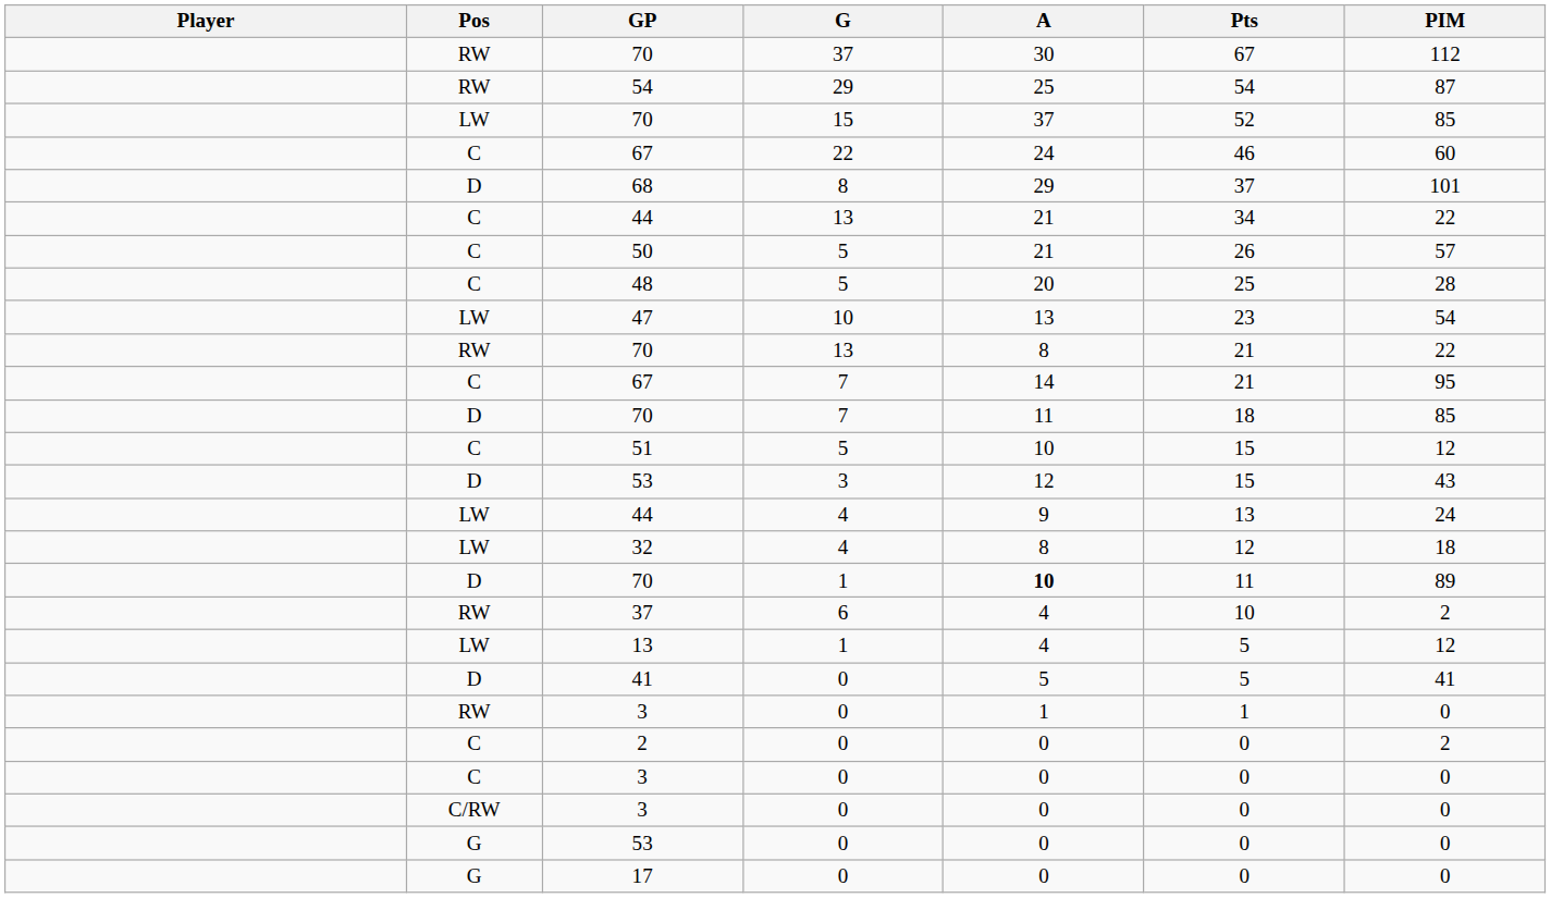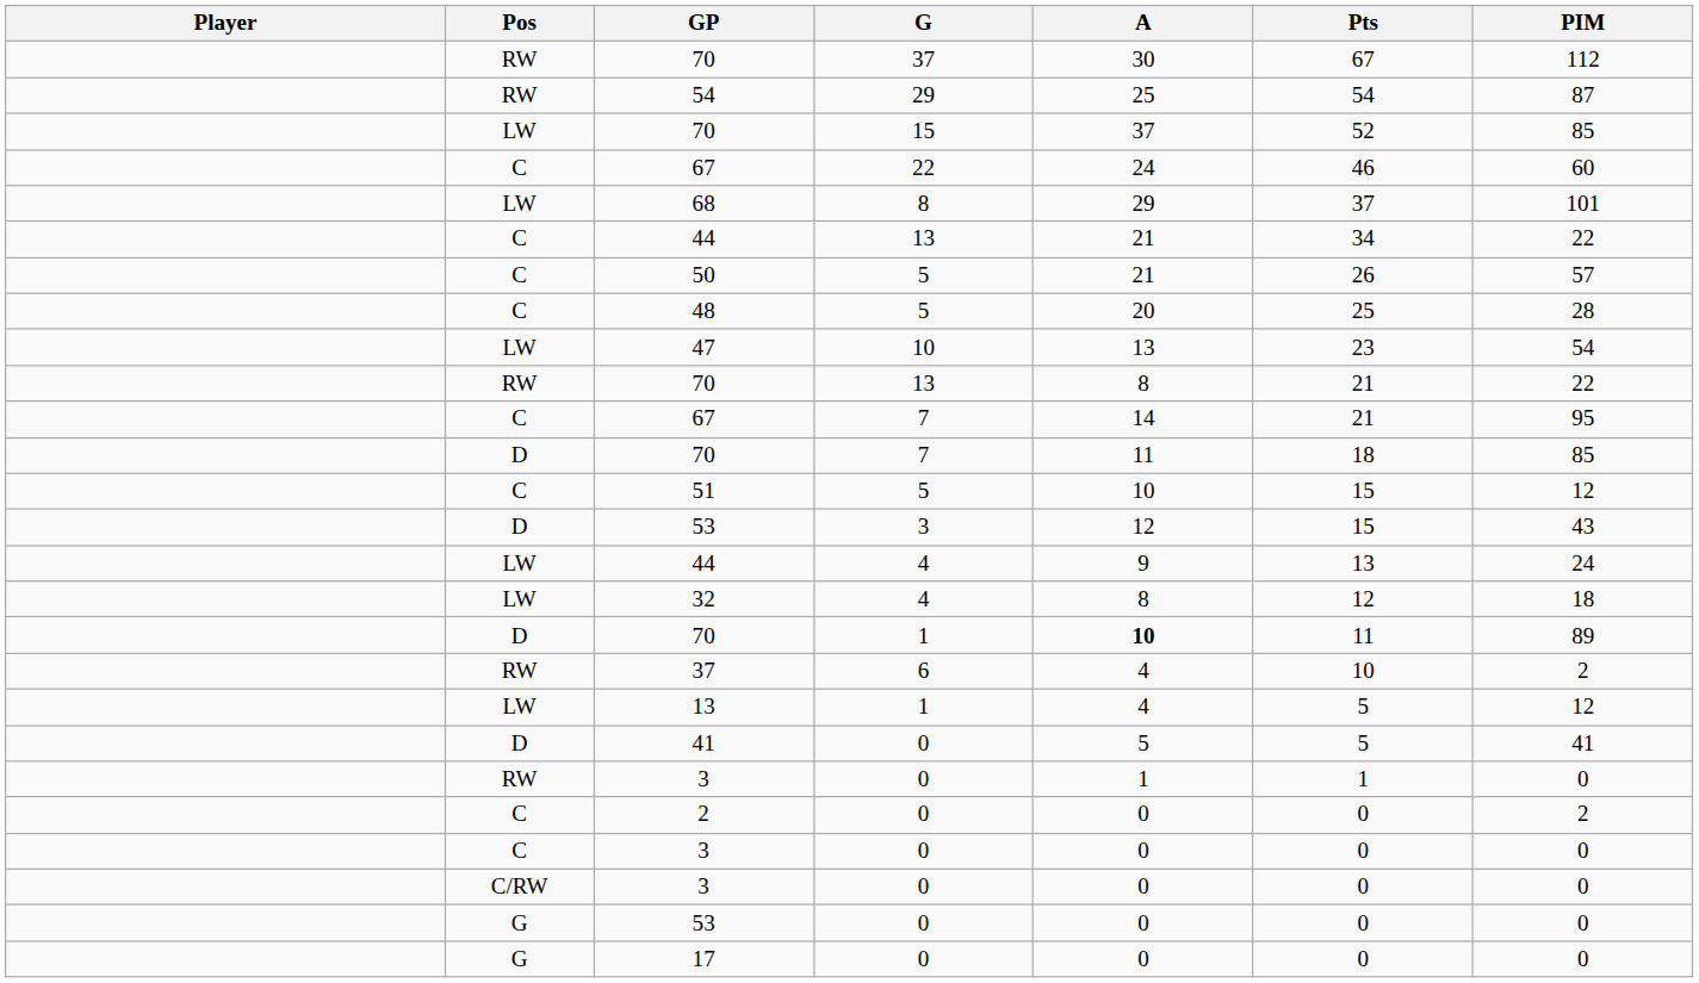68 | Pos: D -> LW
